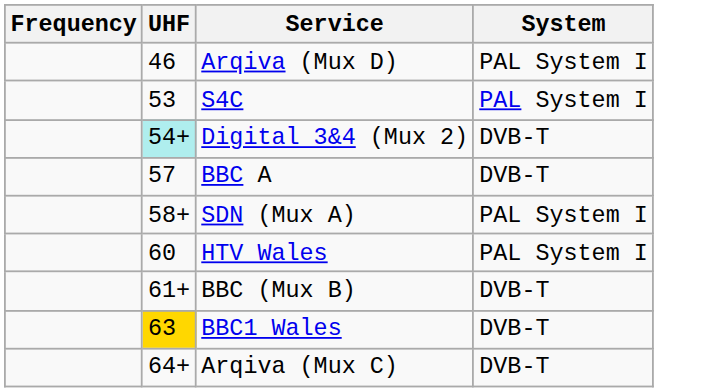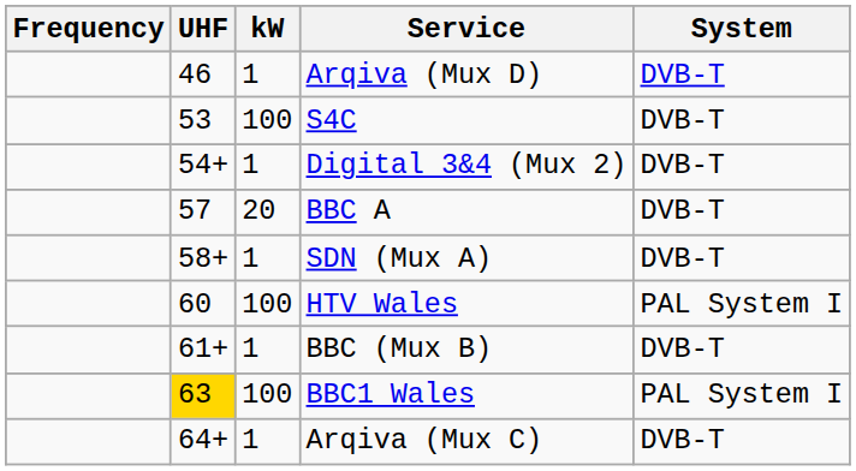+ column: kW | 1 | 100 | 1 | 20 | 1 | 100 | 1 | 100 | 1
Arqiva (Mux D) | System: PAL System I -> DVB-T
S4C | System: PAL System I -> DVB-T
Digital 3&4 (Mux 2) | UHF: paleturquoise background -> no background
SDN (Mux A) | System: PAL System I -> DVB-T
BBC1 Wales | System: DVB-T -> PAL System I
